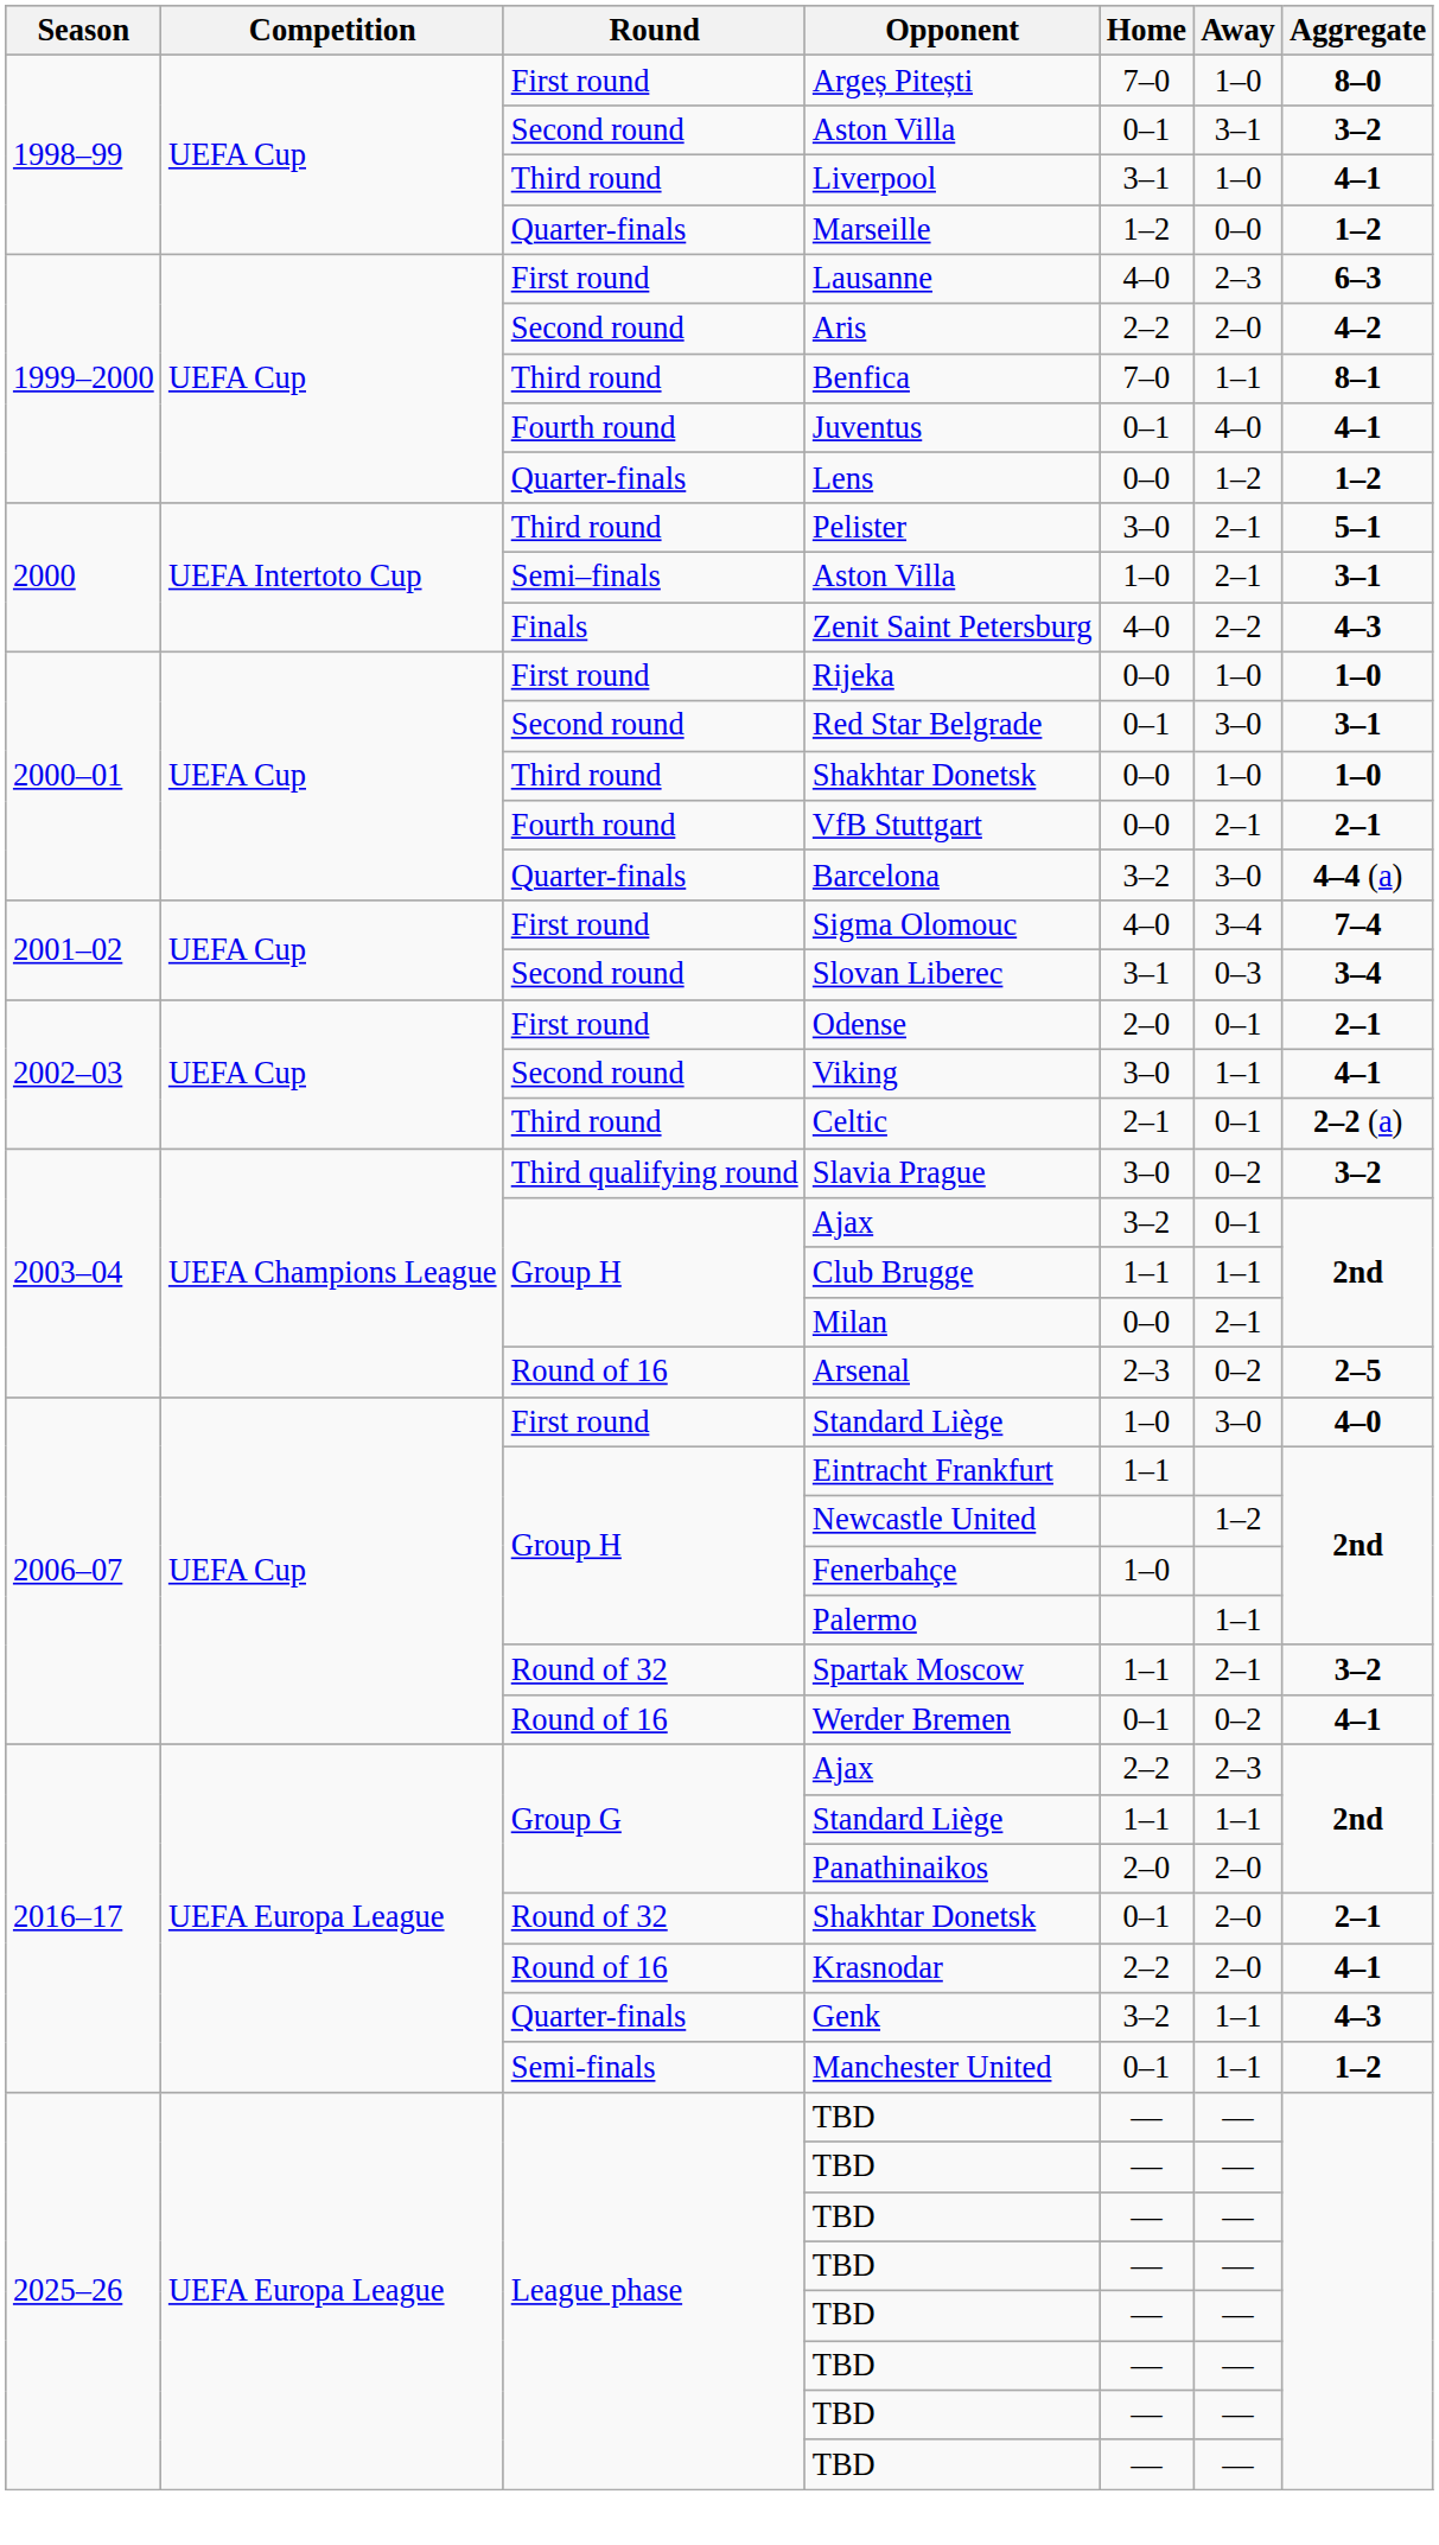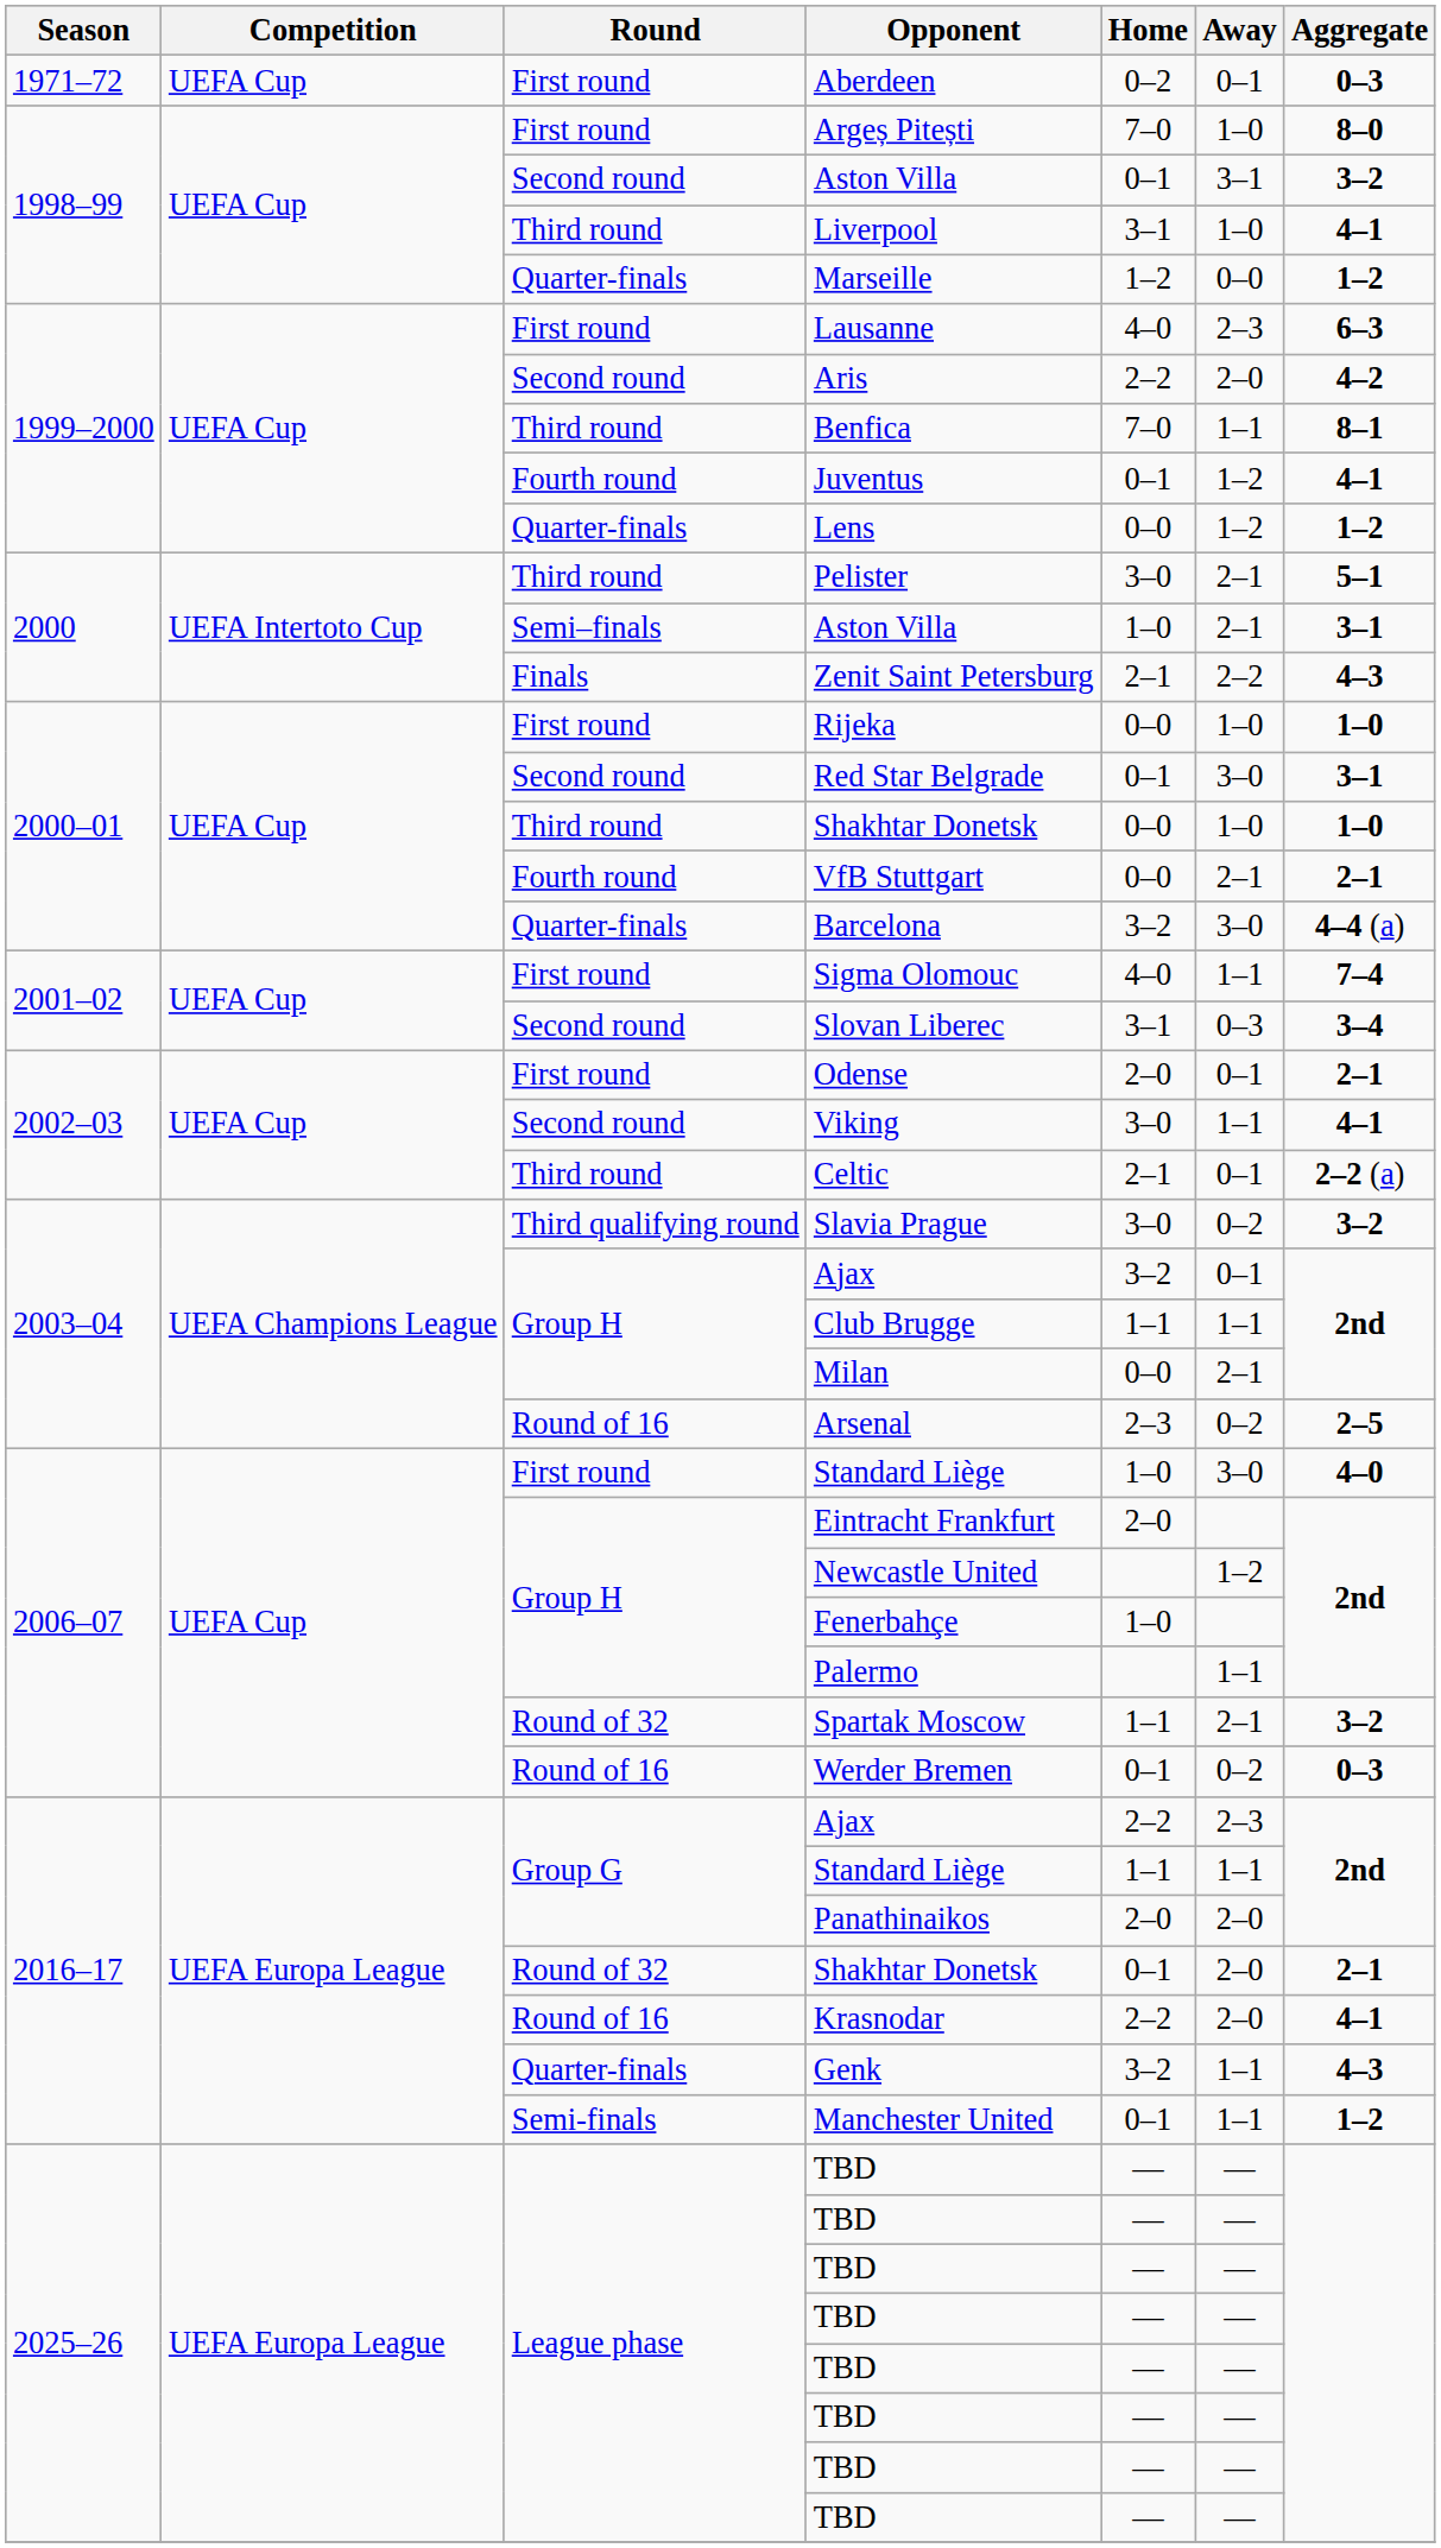+ row: 1971–72 | UEFA Cup | First round | Aberdeen | 0–2 | 0–1 | 0–3
Juventus | Away: 4–0 -> 1–2
Zenit Saint Petersburg | Home: 4–0 -> 2–1
Sigma Olomouc | Away: 3–4 -> 1–1
Eintracht Frankfurt | Home: 1–1 -> 2–0
Werder Bremen | Aggregate: 4–1 -> 0–3
